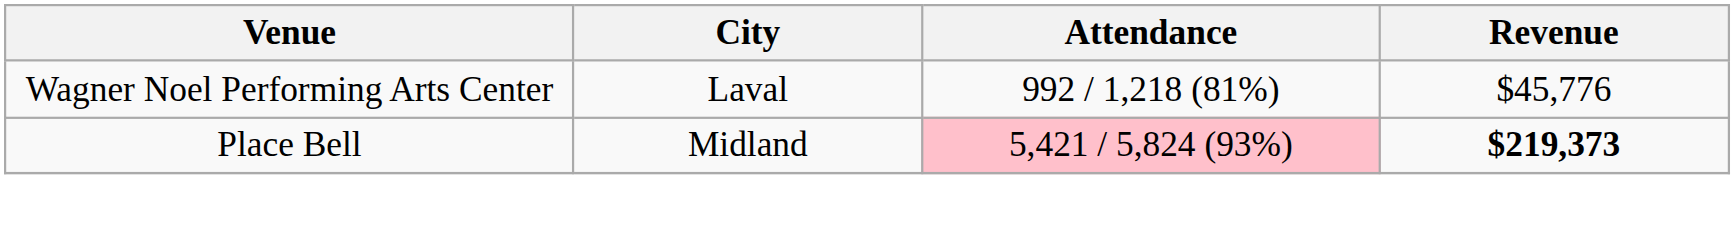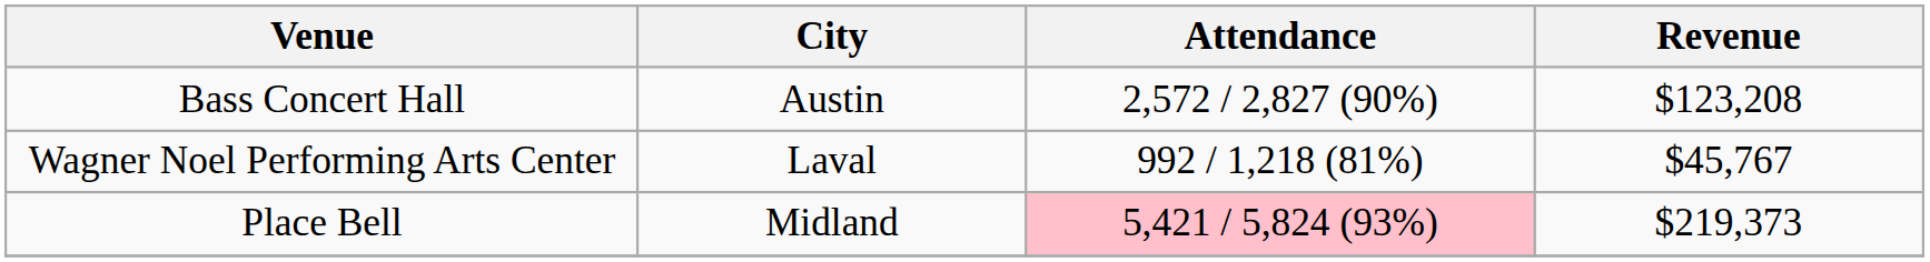+ row: Bass Concert Hall | Austin | 2,572 / 2,827 (90%) | $123,208
Wagner Noel Performing Arts Center | Revenue: $45,776 -> $45,767
Place Bell | Revenue: bold -> normal
